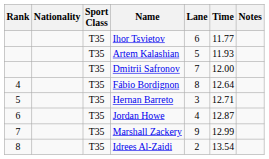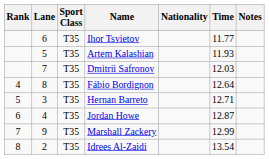columns swapped: Lane <-> Nationality
Dmitrii Safronov | Time: 12.00 -> 12.03
